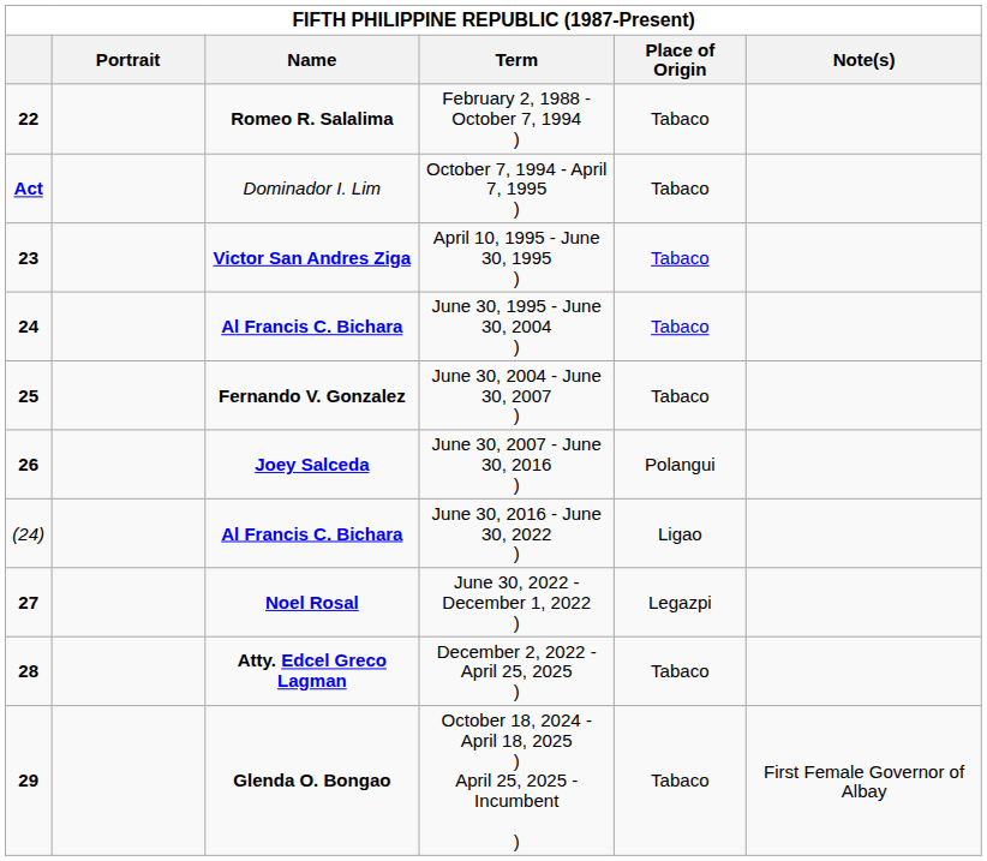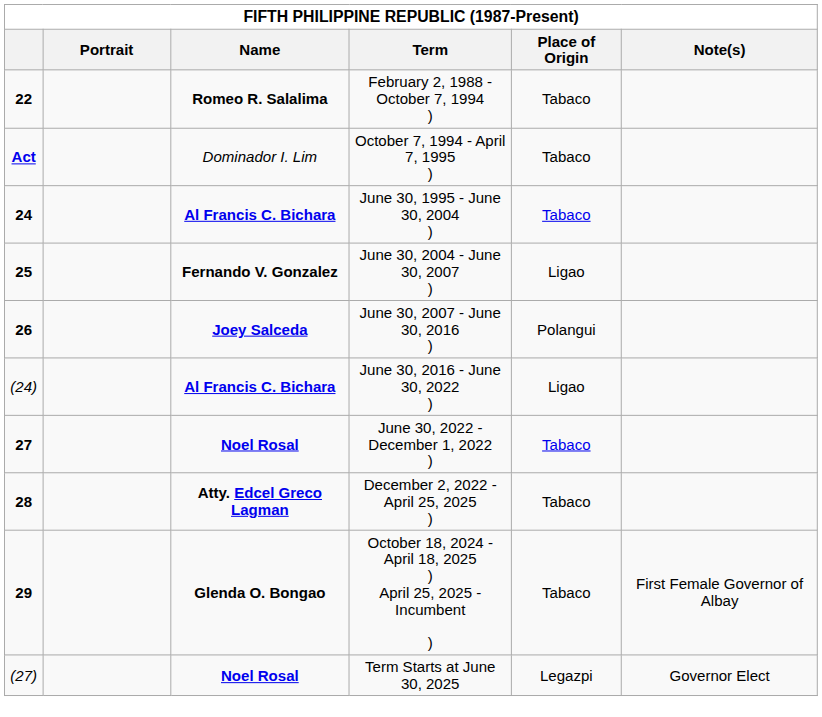- row: 23 | Victor San Andres Ziga | April 10, 1995 - June 30, 1995 ) | Tabaco
June 30, 2004 - June 30, 2007 ) | Place of Origin: Tabaco -> Ligao
June 30, 2022 - December 1, 2022 ) | Place of Origin: Legazpi -> Tabaco
+ row: (27) | Noel Rosal | Term Starts at June 30, 2025 | Legazpi | Governor Elect
